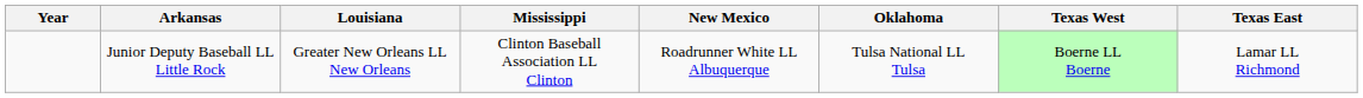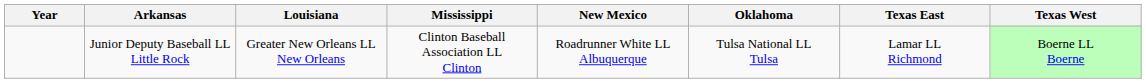columns swapped: Texas East <-> Texas West
